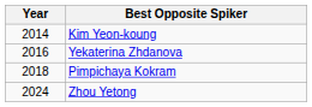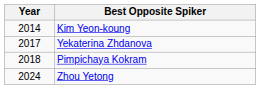Yekaterina Zhdanova | Year: 2016 -> 2017
